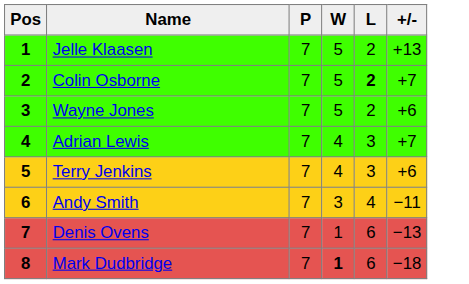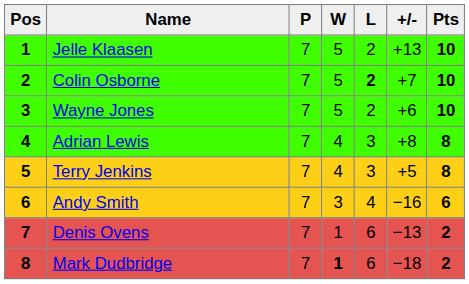+ column: Pts | 10 | 10 | 10 | 8 | 8 | 6 | 2 | 2
Adrian Lewis | +/-: +7 -> +8
Terry Jenkins | +/-: +6 -> +5
Andy Smith | +/-: −11 -> −16
